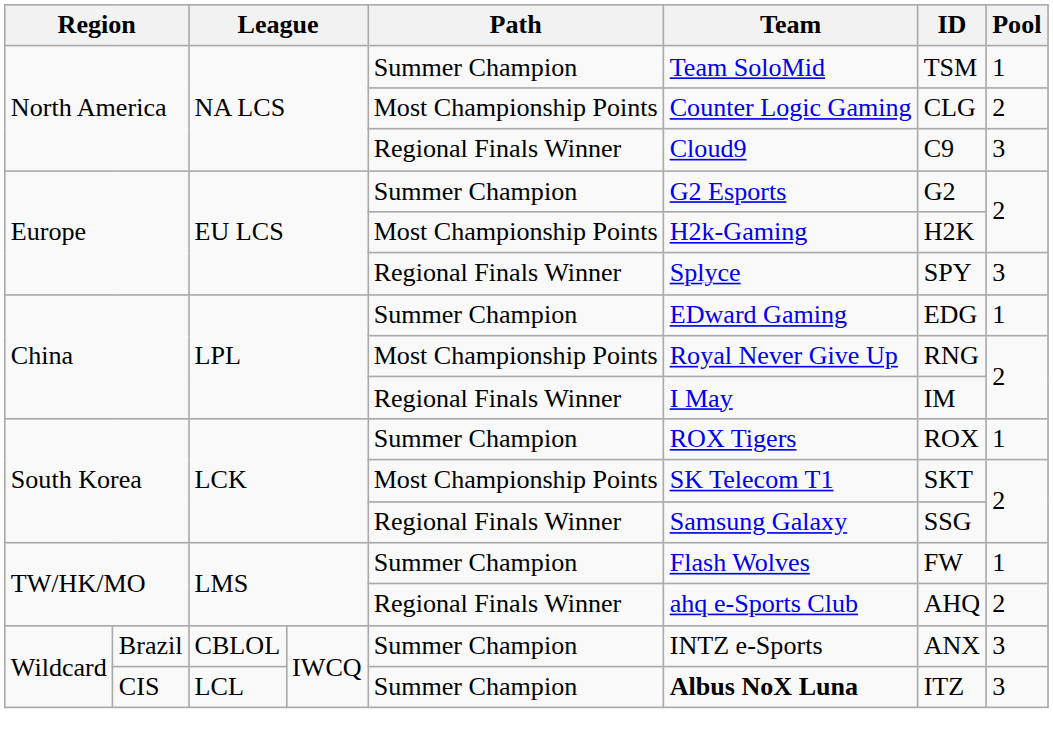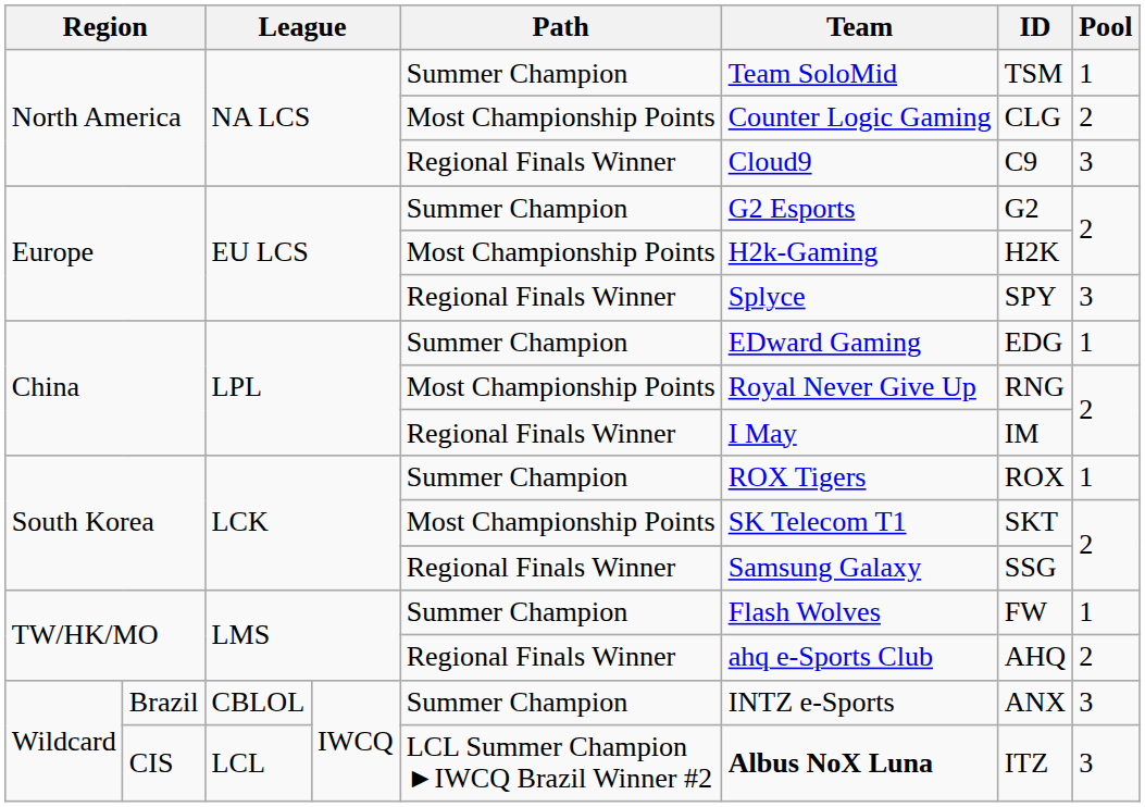CIS | Path: Summer Champion -> LCL Summer Champion ►IWCQ Brazil Winner #2
